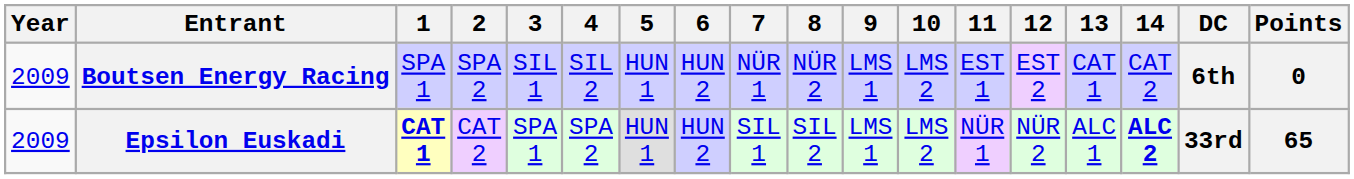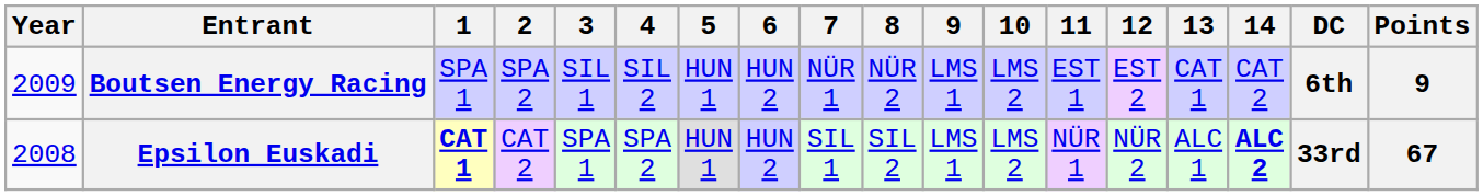Boutsen Energy Racing | Points: 0 -> 9
Epsilon Euskadi | Year: 2009 -> 2008
Epsilon Euskadi | Points: 65 -> 67
